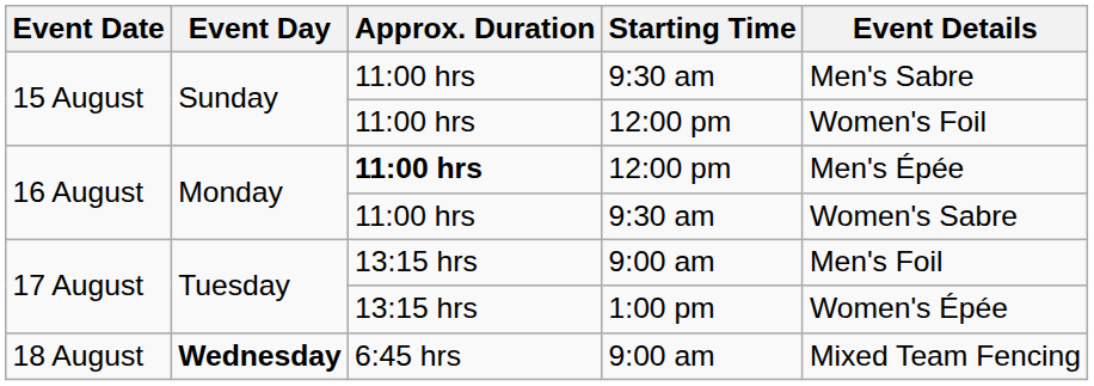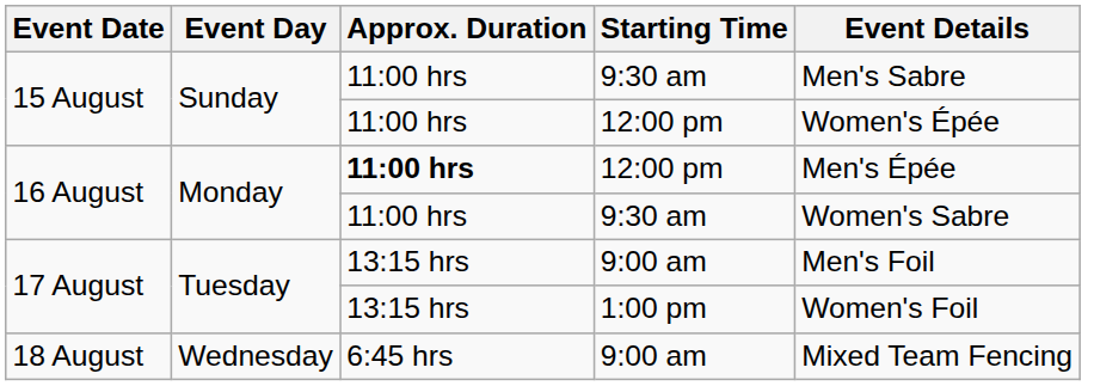15 August / 12:00 pm | Event Details: Women's Foil -> Women's Épée
17 August / 1:00 pm | Event Details: Women's Épée -> Women's Foil
18 August | Event Day: bold -> normal
